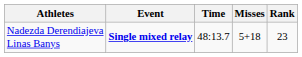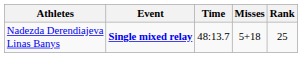Nadezda Derendiajeva Linas Banys | Rank: 23 -> 25
